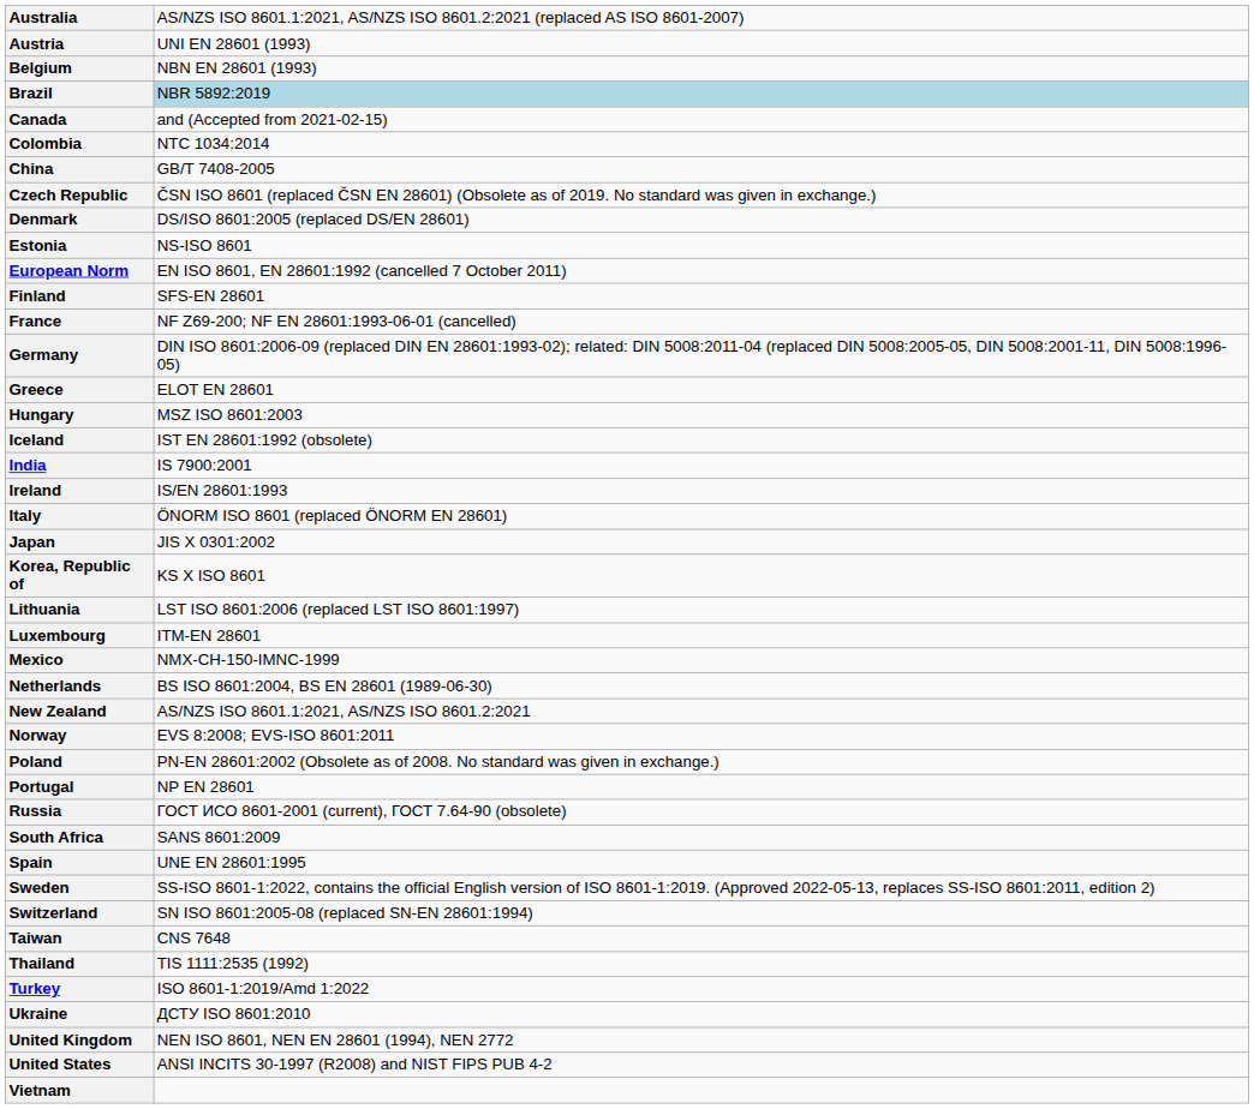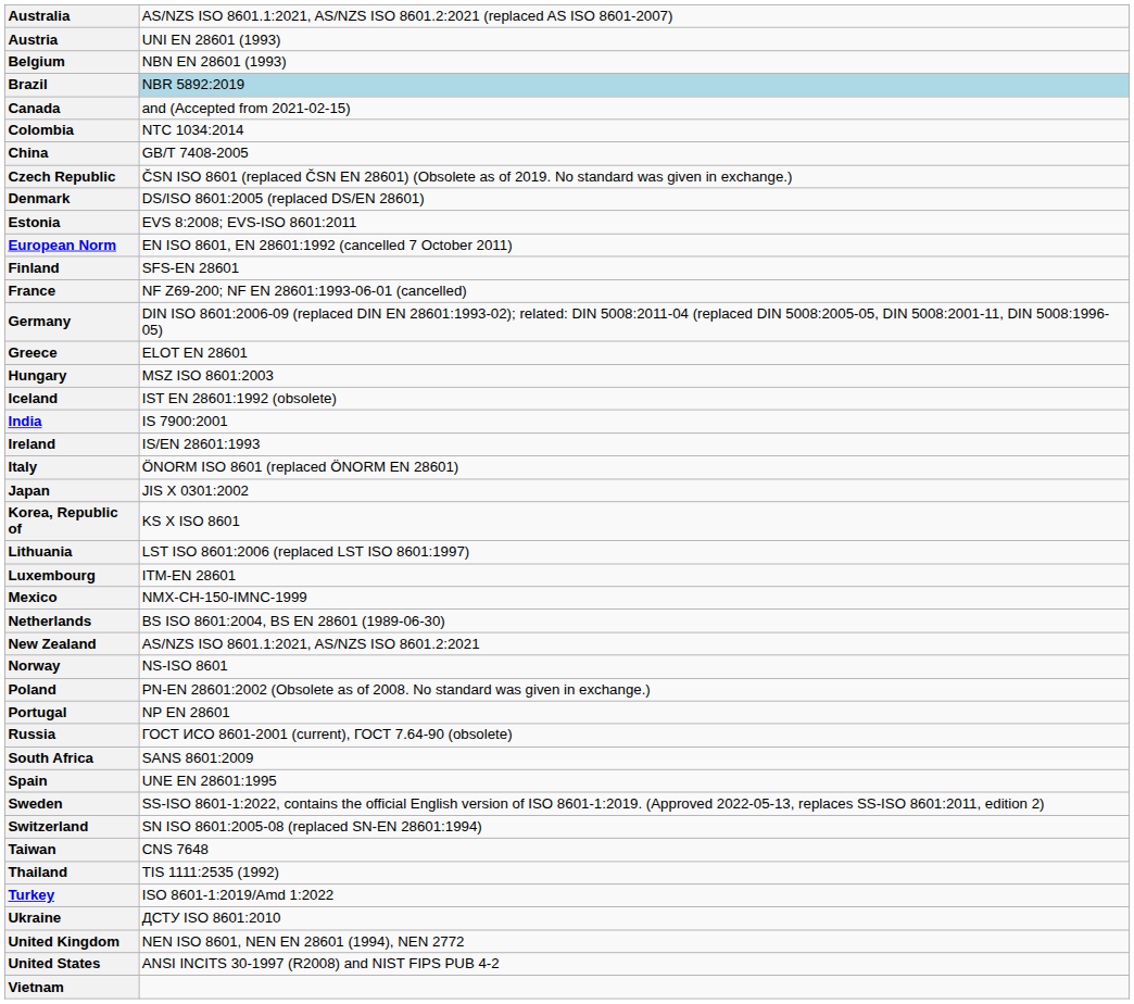Estonia | column 2: NS-ISO 8601 -> EVS 8:2008; EVS-ISO 8601:2011
Norway | column 2: EVS 8:2008; EVS-ISO 8601:2011 -> NS-ISO 8601
